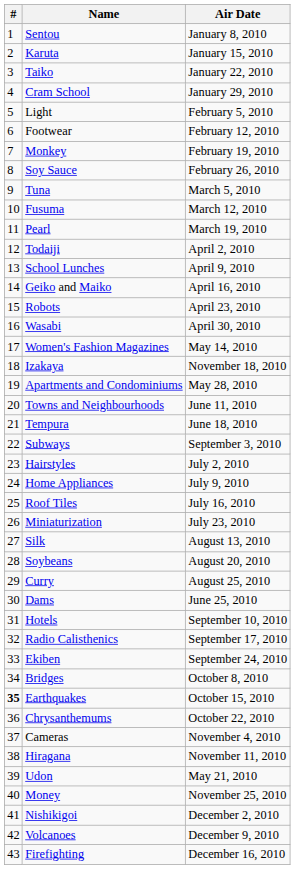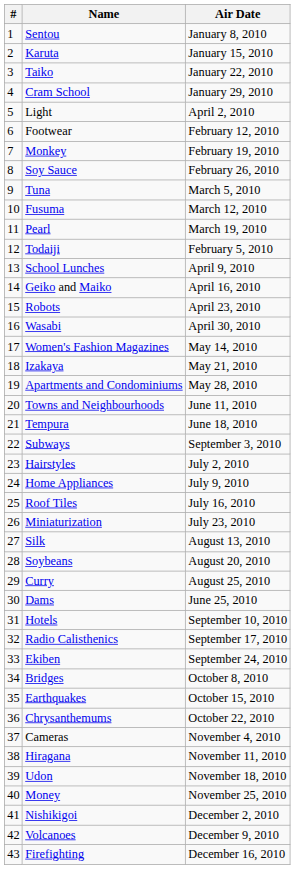Light | Air Date: February 5, 2010 -> April 2, 2010
Todaiji | Air Date: April 2, 2010 -> February 5, 2010
Izakaya | Air Date: November 18, 2010 -> May 21, 2010
Earthquakes | #: bold -> normal
Udon | Air Date: May 21, 2010 -> November 18, 2010
